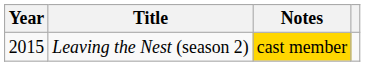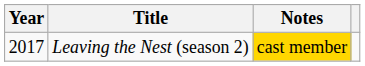Leaving the Nest (season 2) | Year: 2015 -> 2017
